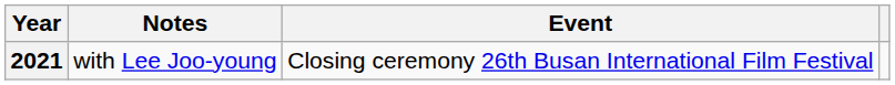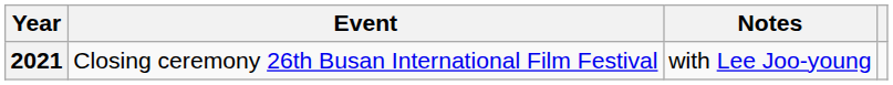columns swapped: Event <-> Notes
